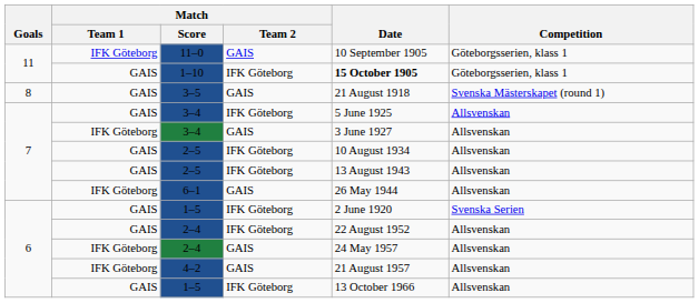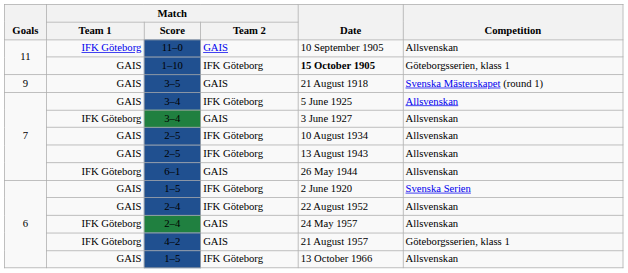11–0 | Competition: Göteborgsserien, klass 1 -> Allsvenskan
3–5 | Goals: 8 -> 9
4–2 | Competition: Allsvenskan -> Göteborgsserien, klass 1
